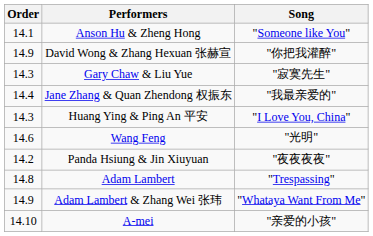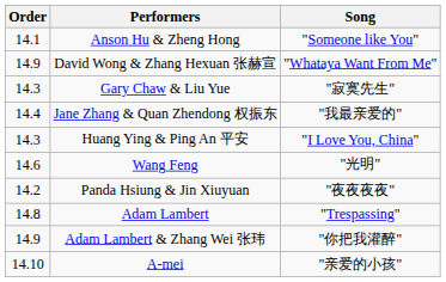David Wong & Zhang Hexuan 张赫宣 | Song: "你把我灌醉" -> "Whataya Want From Me"
Adam Lambert & Zhang Wei 张玮 | Song: "Whataya Want From Me" -> "你把我灌醉"
